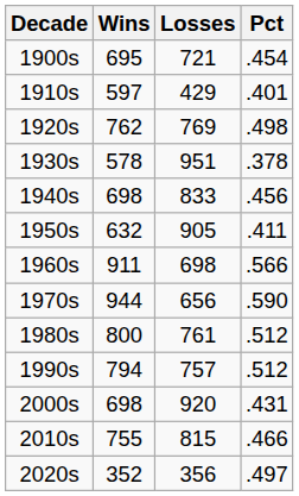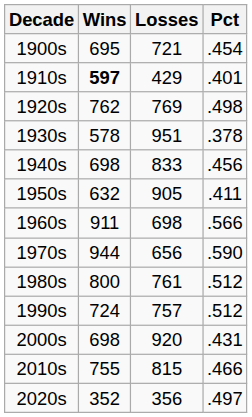1910s | Wins: normal -> bold
1990s | Wins: 794 -> 724
